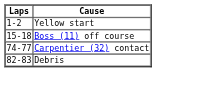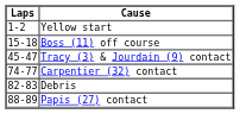+ row: 45-47 | Tracy (3) & Jourdain (9) contact
+ row: 88-89 | Papis (27) contact
